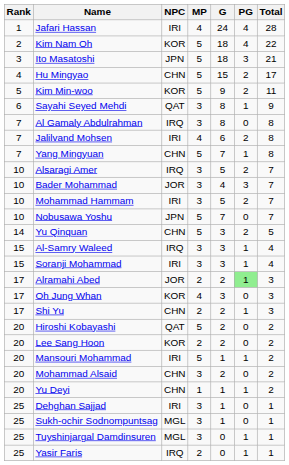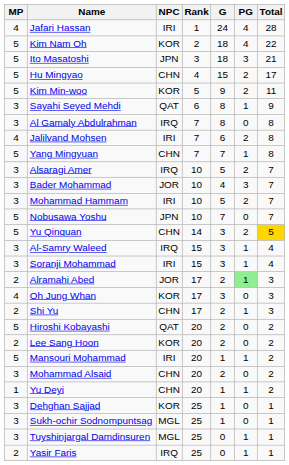columns swapped: Rank <-> MP
Yu Qinquan | Total: no background -> gold background
Dehghan Sajjad | NPC: IRI -> KOR
